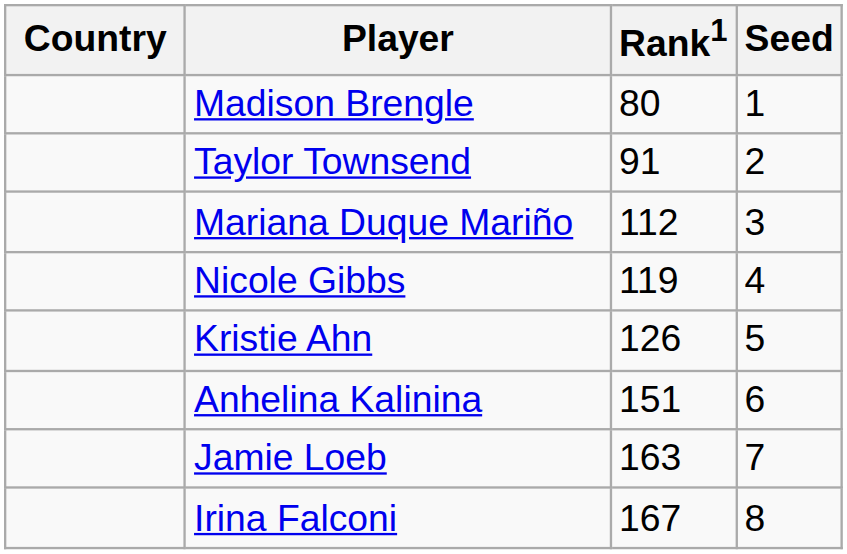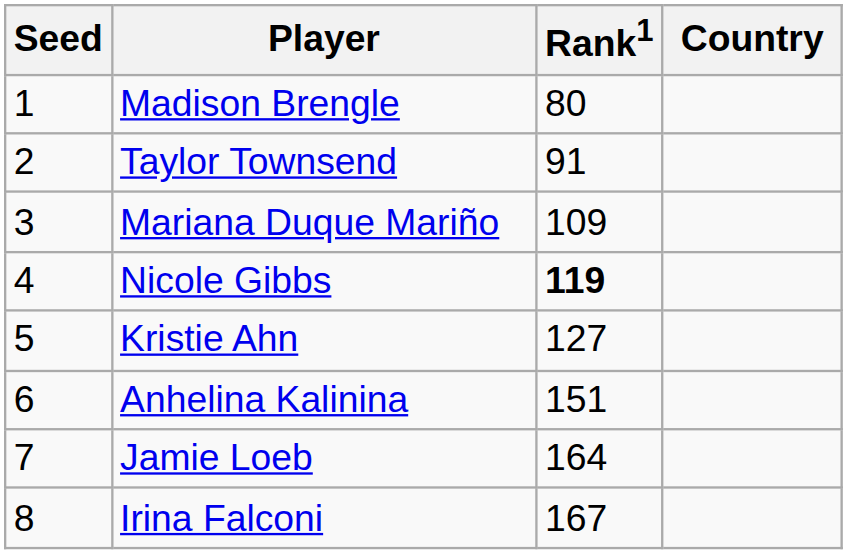columns swapped: Country <-> Seed
Mariana Duque Mariño | Rank1: 112 -> 109
Nicole Gibbs | Rank1: normal -> bold
Kristie Ahn | Rank1: 126 -> 127
Jamie Loeb | Rank1: 163 -> 164
